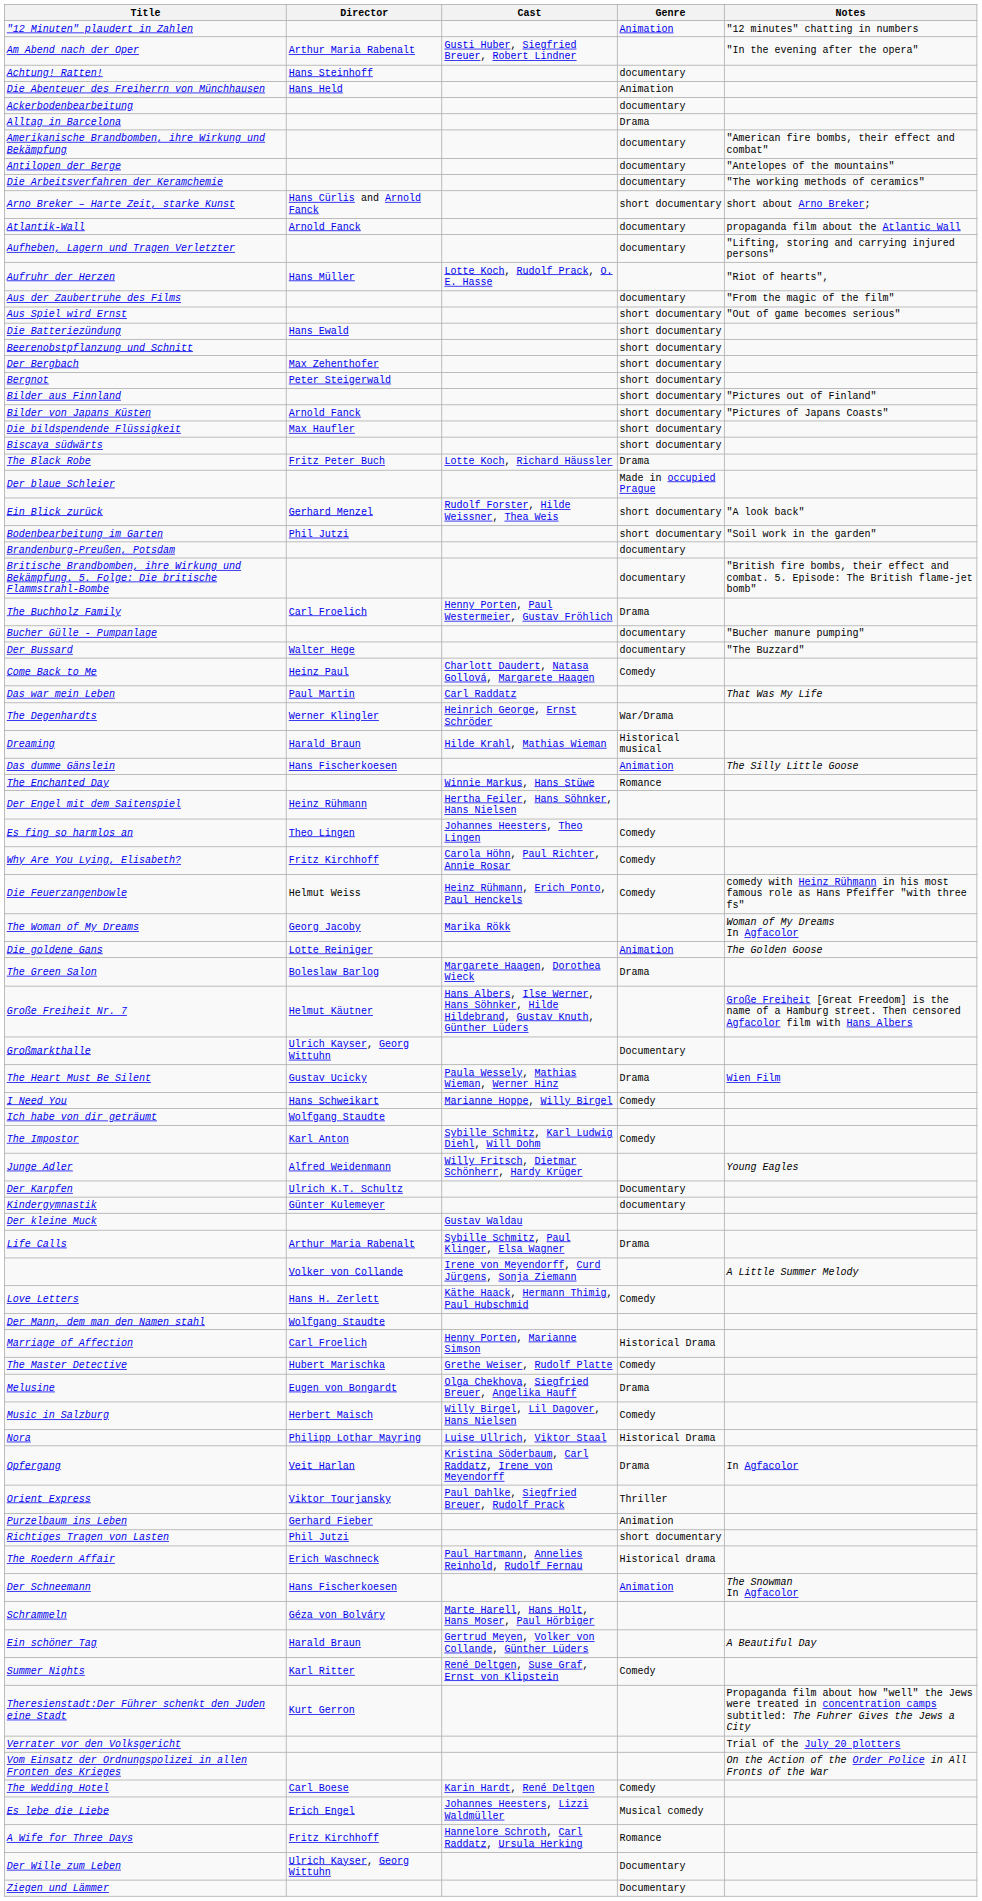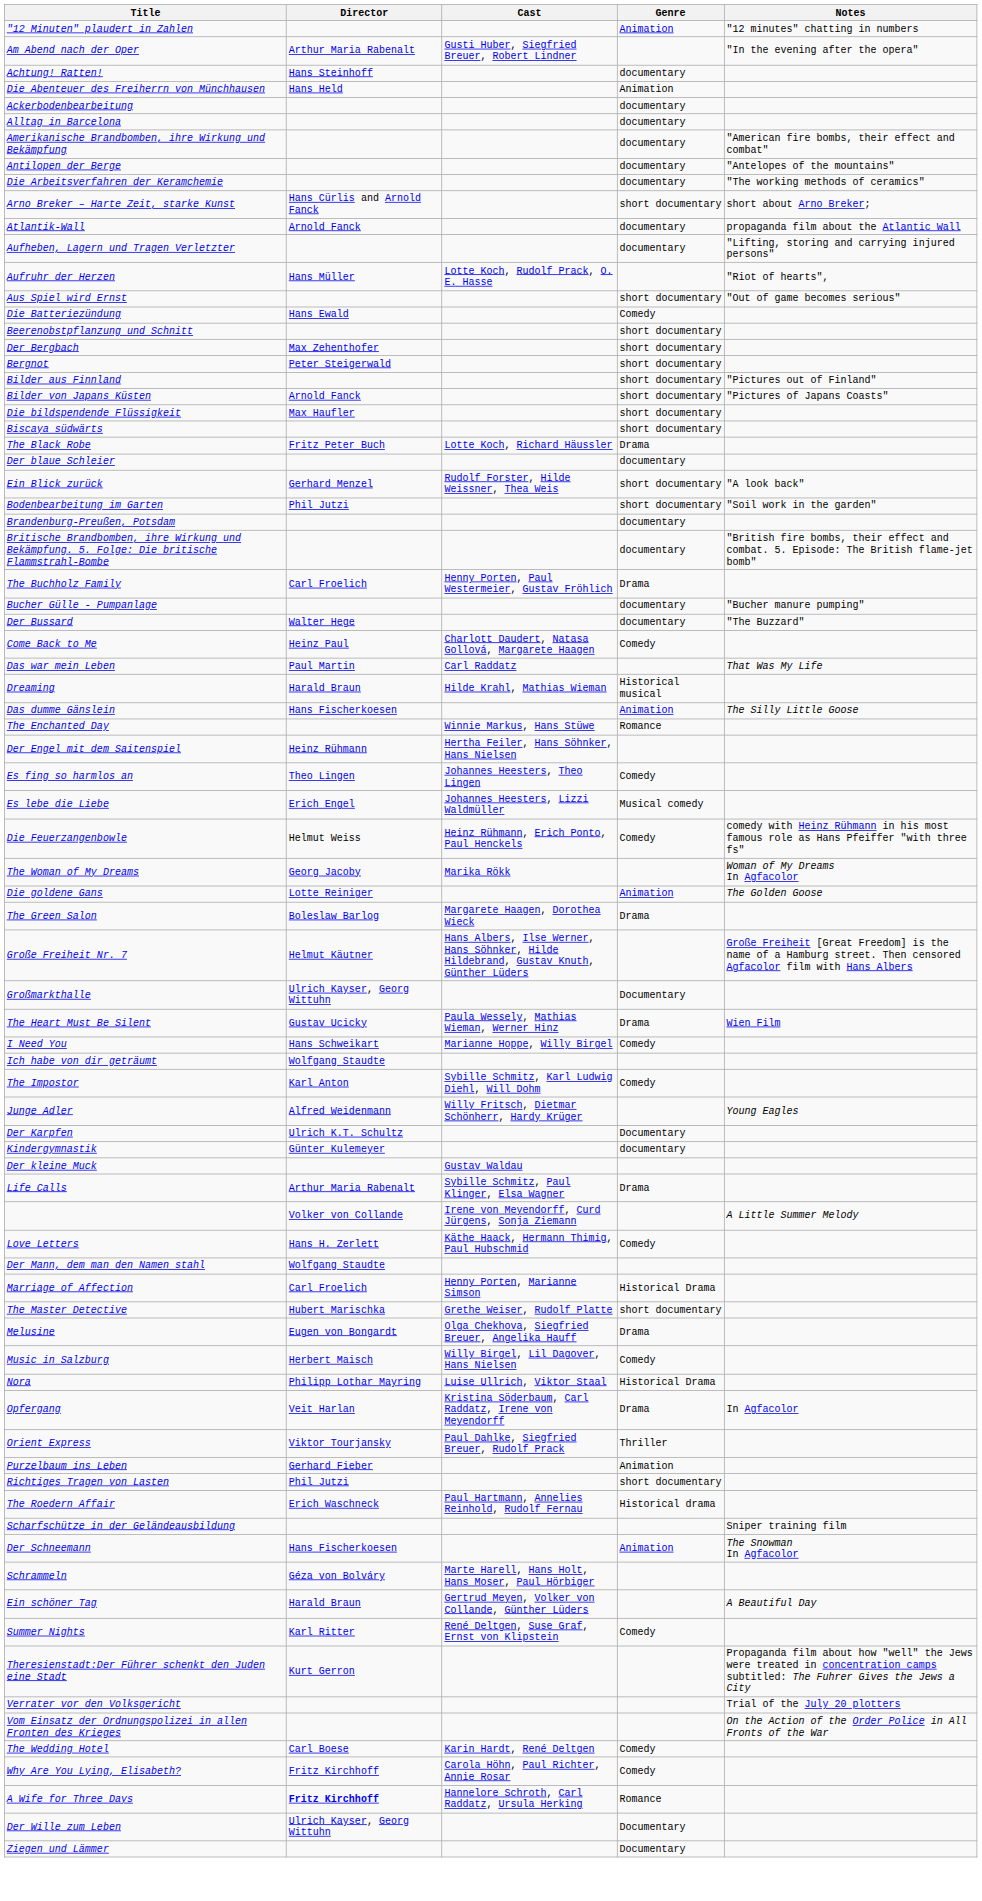Alltag in Barcelona | Genre: Drama -> documentary
- row: Aus der Zaubertruhe des Films | documentary | "From the magic of the film"
Die Batteriezündung | Genre: short documentary -> Comedy
Der blaue Schleier | Genre: Made in occupied Prague -> documentary
- row: The Degenhardts | Werner Klingler | Heinrich George, Ernst Schröder | War/Drama
rows swapped: Es lebe die Liebe <-> Why Are You Lying, Elisabeth?
The Master Detective | Genre: Comedy -> short documentary
+ row: Scharfschütze in der Geländeausbildung | Sniper training film
A Wife for Three Days | Director: normal -> bold
